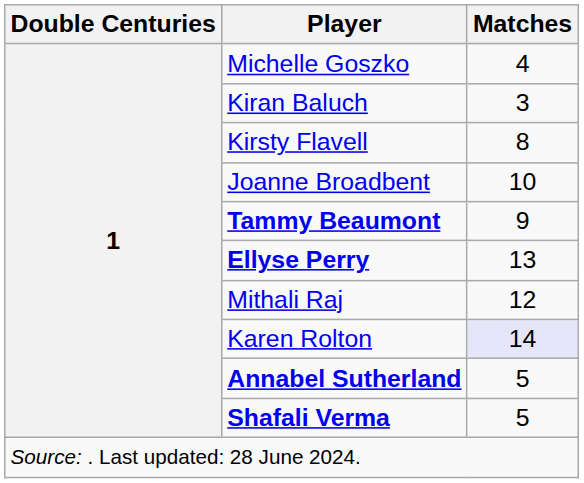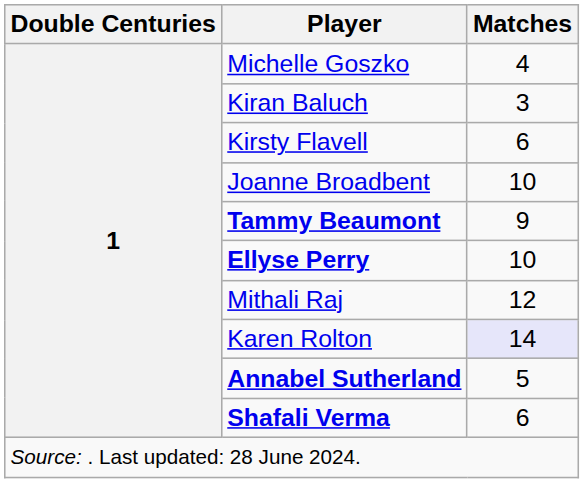Kirsty Flavell | Matches: 8 -> 6
Ellyse Perry | Matches: 13 -> 10
Shafali Verma | Matches: 5 -> 6
